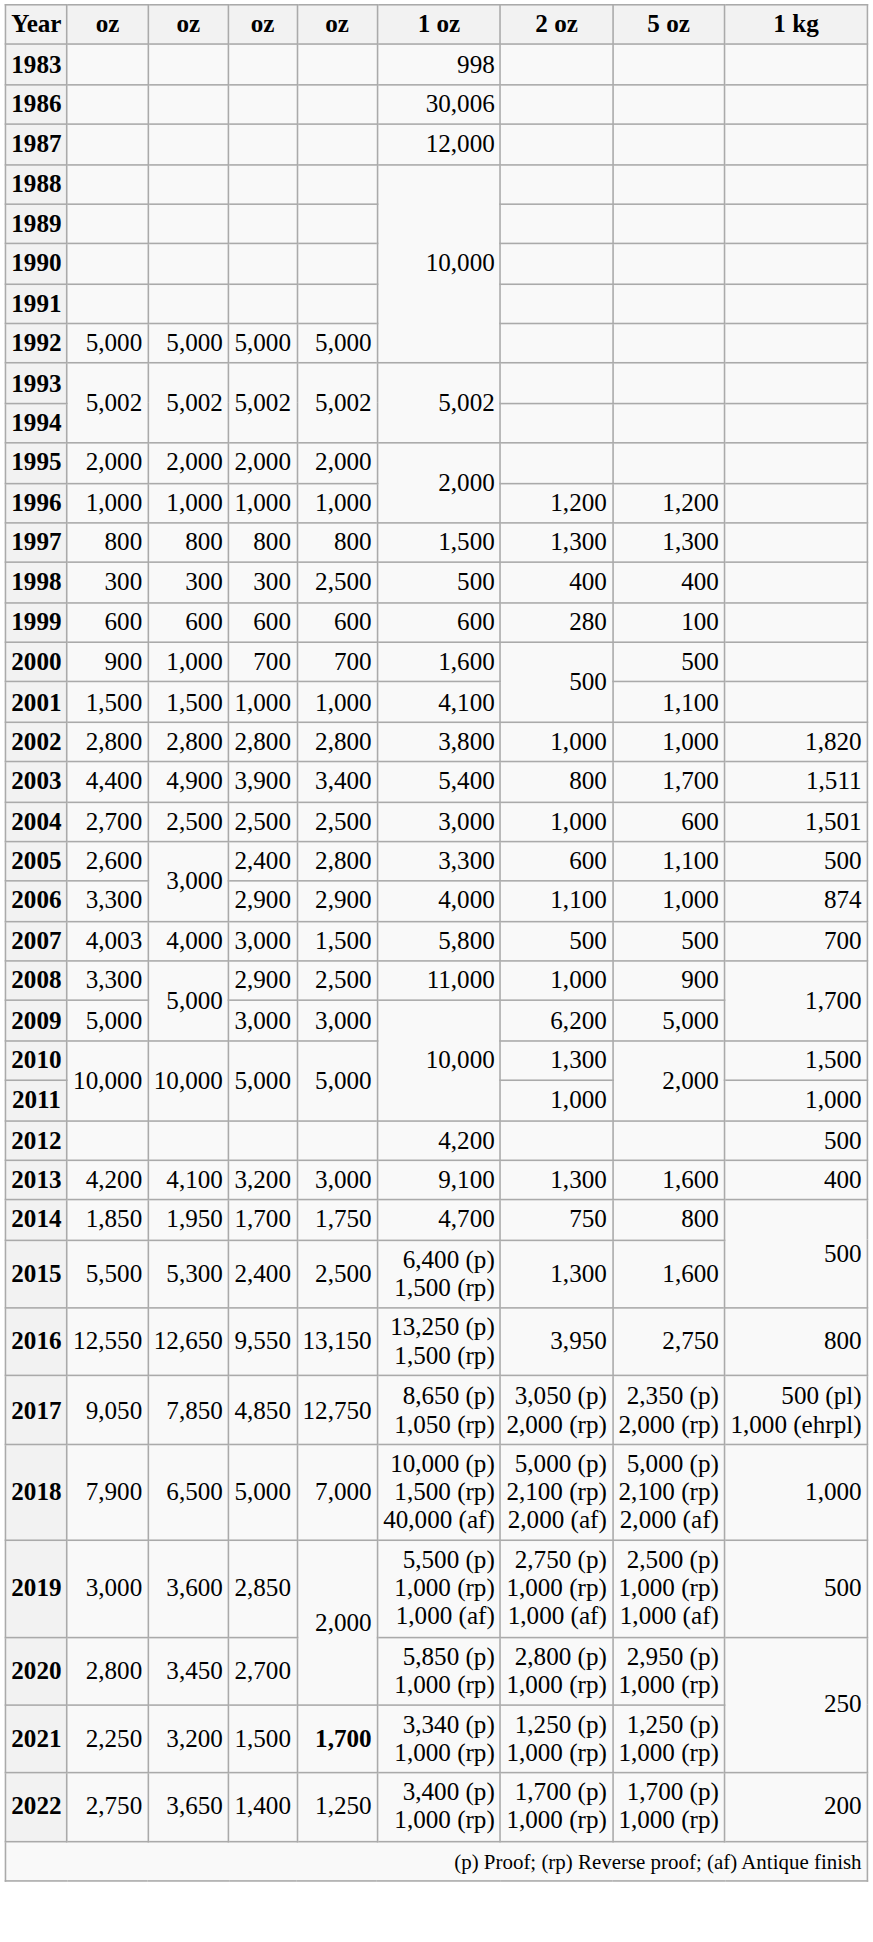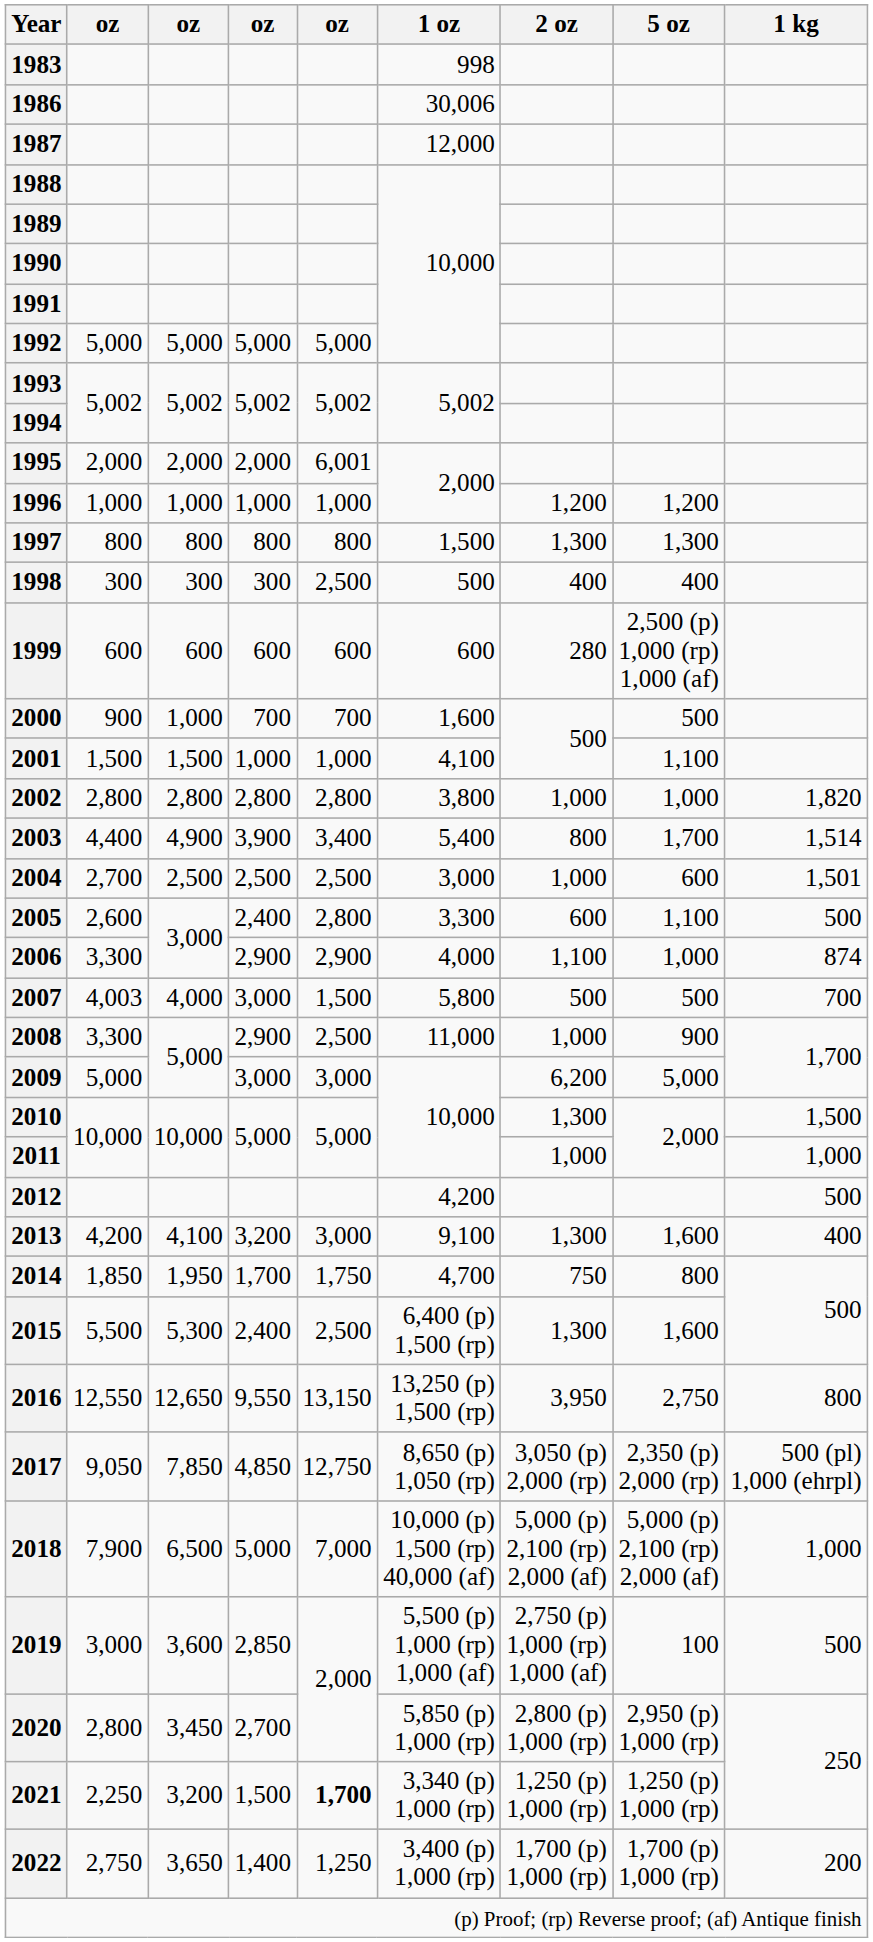1995 | column 5: 2,000 -> 6,001
1999 | 5 oz: 100 -> 2,500 (p) 1,000 (rp) 1,000 (af)
2003 | 1 kg: 1,511 -> 1,514
2019 | 5 oz: 2,500 (p) 1,000 (rp) 1,000 (af) -> 100
